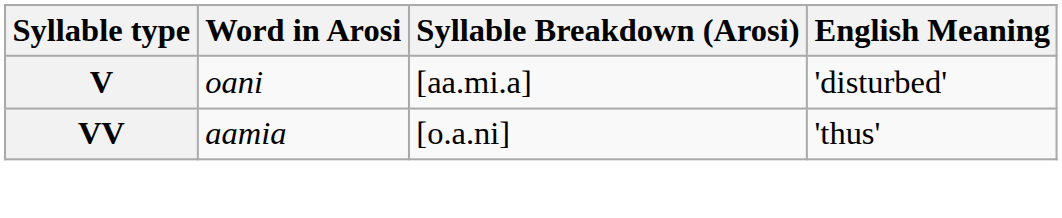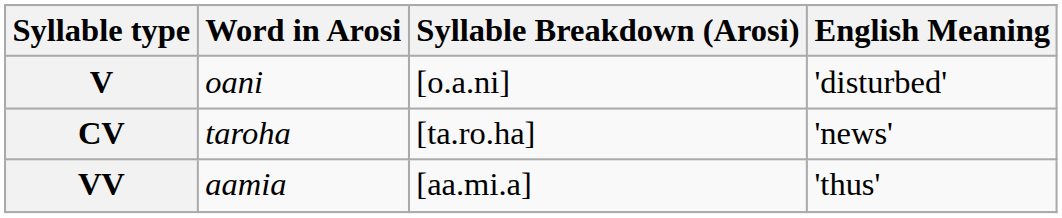V | Syllable Breakdown (Arosi): [aa.mi.a] -> [o.a.ni]
+ row: CV | taroha | [ta.ro.ha] | 'news'
VV | Syllable Breakdown (Arosi): [o.a.ni] -> [aa.mi.a]
